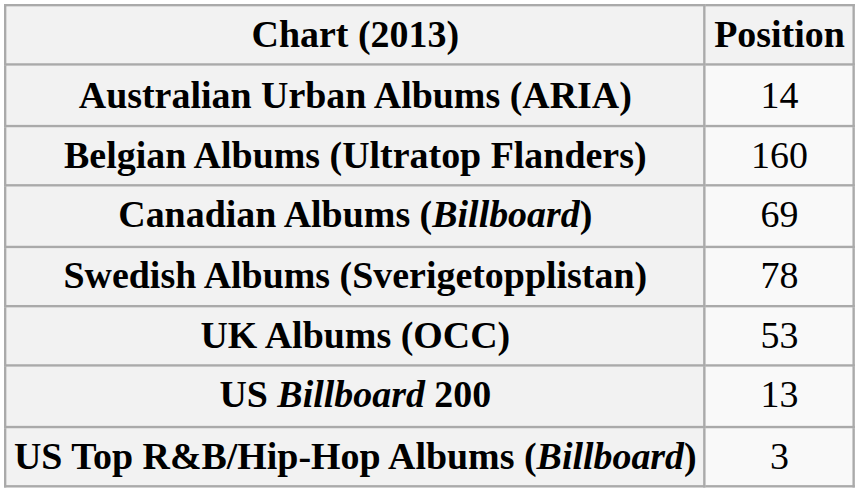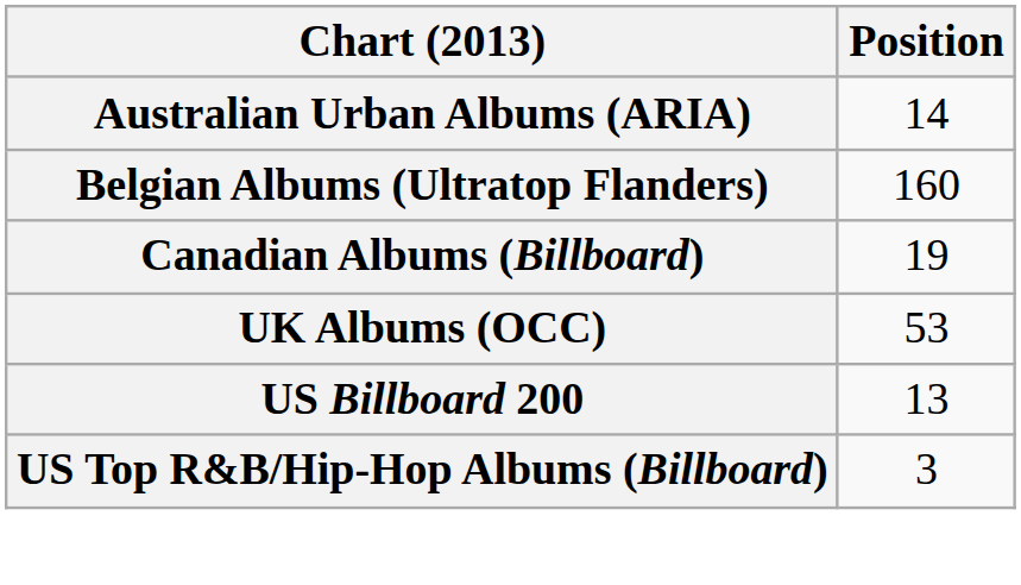Canadian Albums (Billboard) | Position: 69 -> 19
- row: Swedish Albums (Sverigetopplistan) | 78
